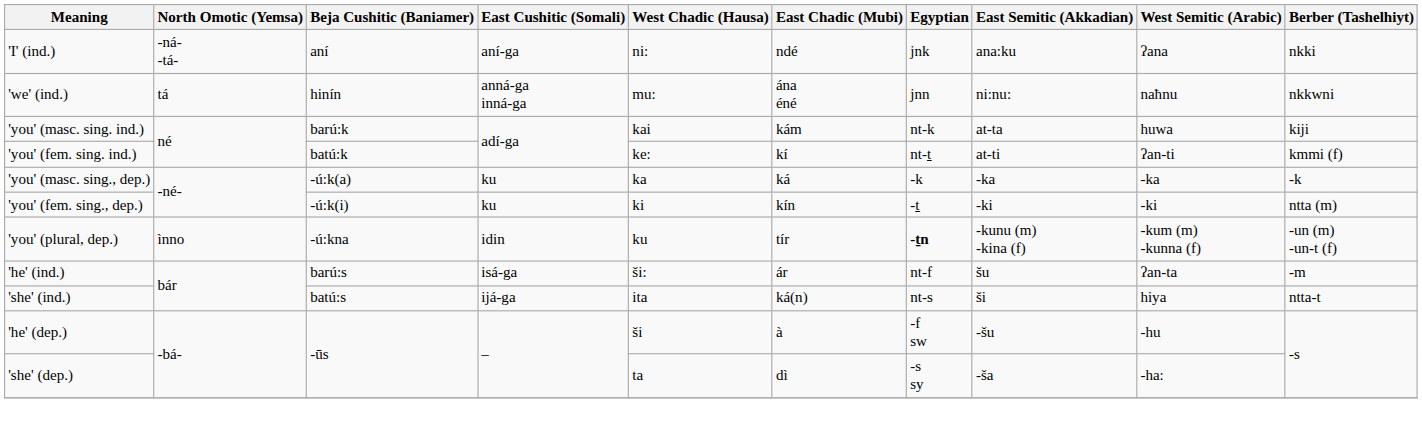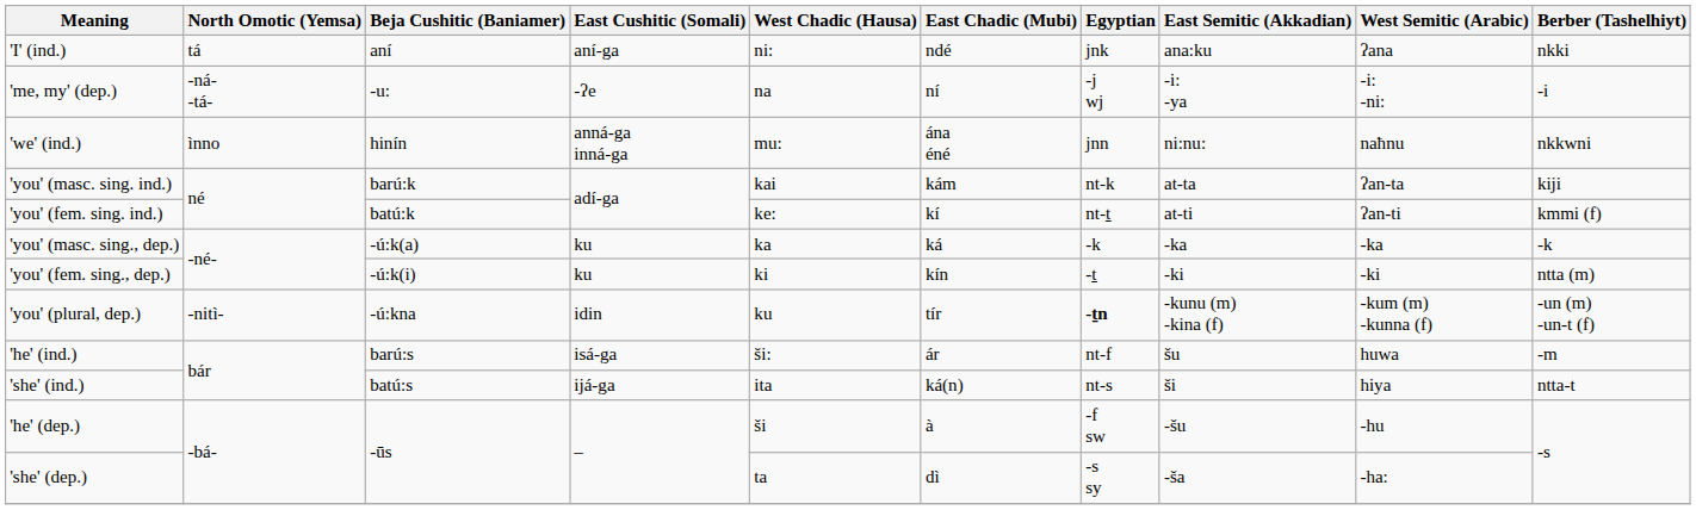'I' (ind.) | North Omotic (Yemsa): -ná- -tá- -> tá
+ row: 'me, my' (dep.) | -ná- -tá- | -u: | -ʔe | na | ní | -j wj | -i: -ya | -i: -ni: | -i
'we' (ind.) | North Omotic (Yemsa): tá -> ìnno
'you' (masc. sing. ind.) | West Semitic (Arabic): huwa -> ʔan-ta
'you' (plural, dep.) | North Omotic (Yemsa): ìnno -> -nitì-
'he' (ind.) | West Semitic (Arabic): ʔan-ta -> huwa
